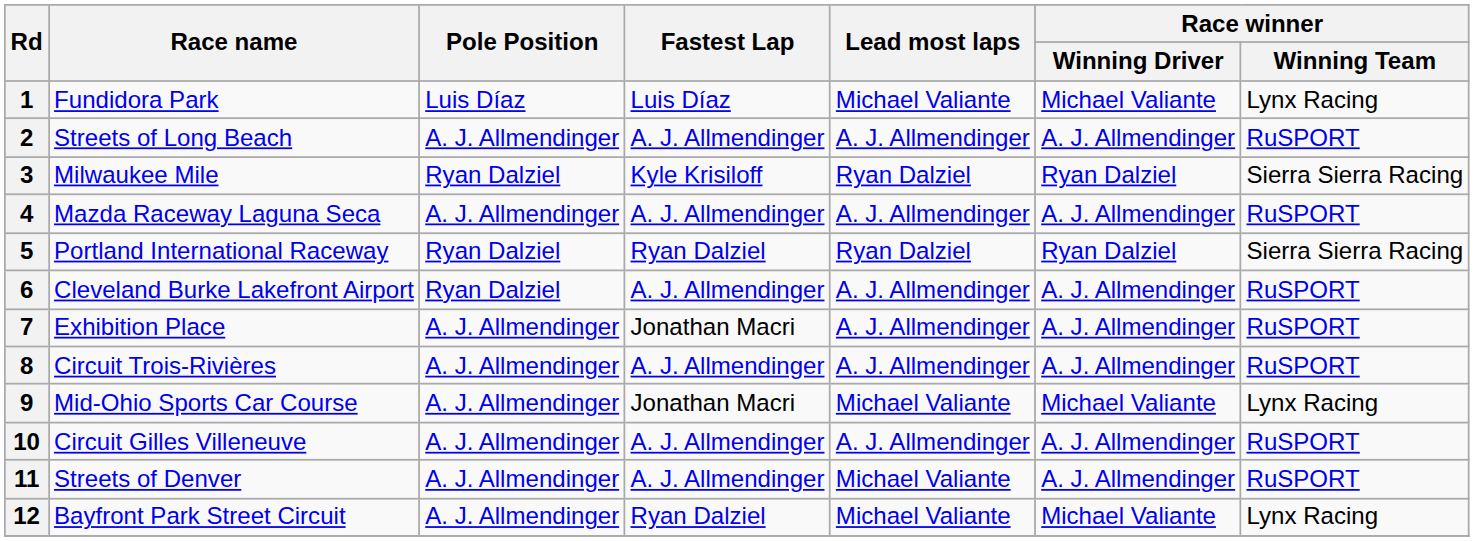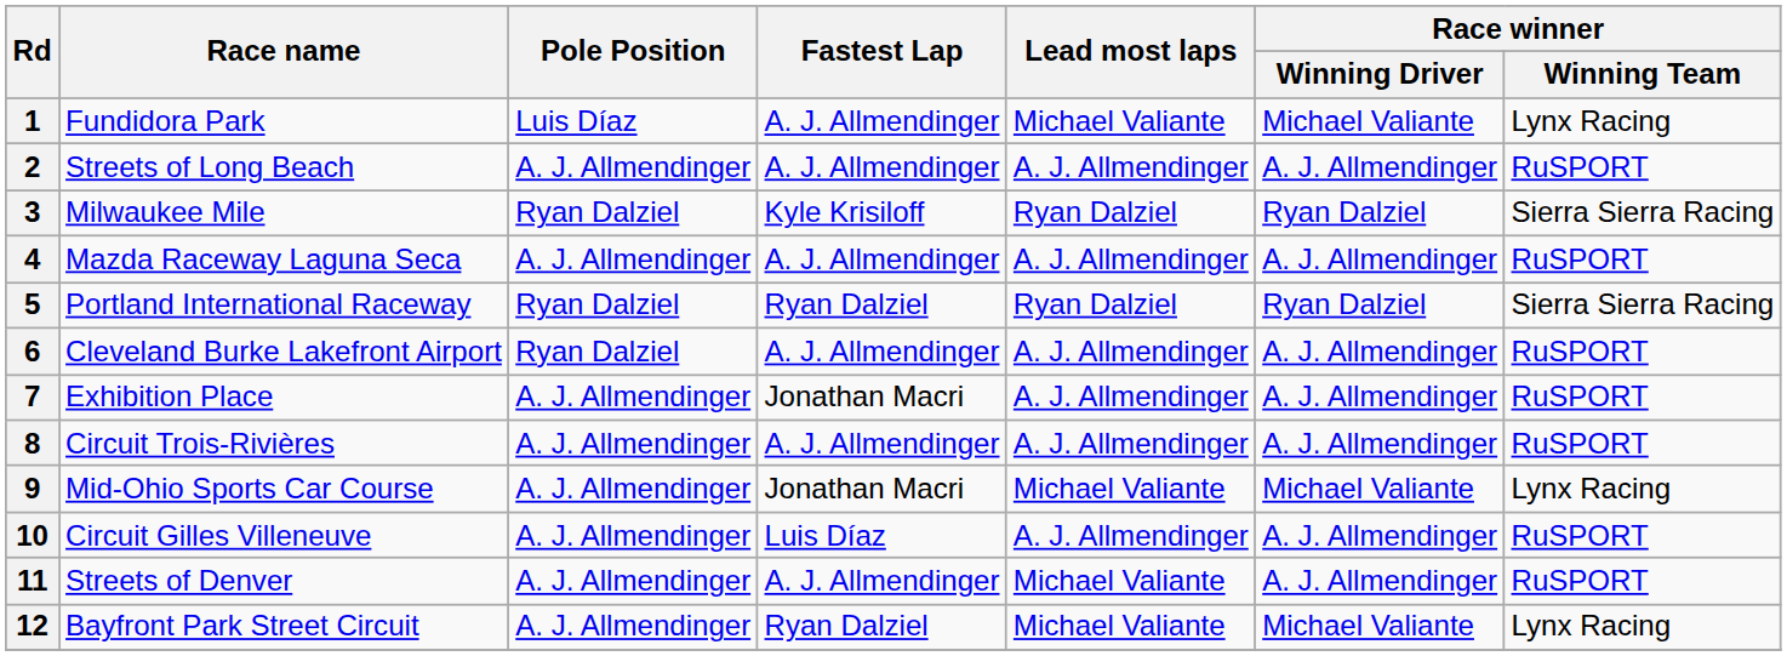1 | Fastest Lap: Luis Díaz -> A. J. Allmendinger
10 | Fastest Lap: A. J. Allmendinger -> Luis Díaz
